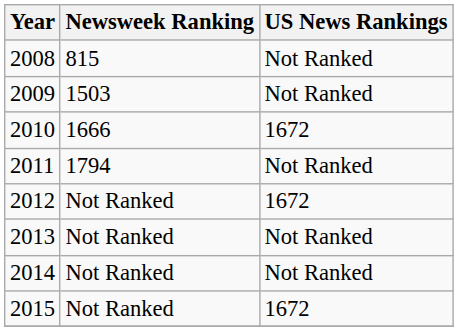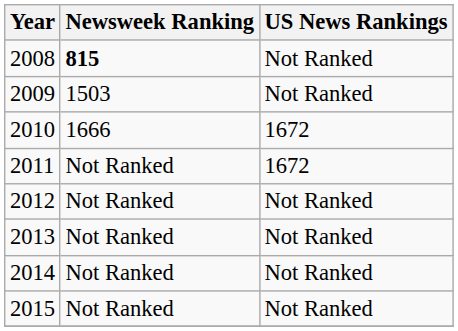2008 | Newsweek Ranking: normal -> bold
2011 | Newsweek Ranking: 1794 -> Not Ranked
2011 | US News Rankings: Not Ranked -> 1672
2012 | US News Rankings: 1672 -> Not Ranked
2015 | US News Rankings: 1672 -> Not Ranked
